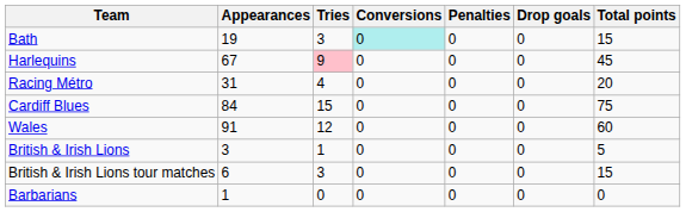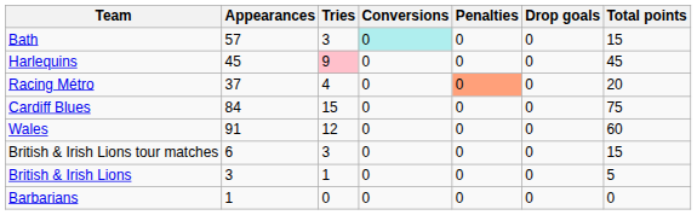Bath | Appearances: 19 -> 57
Harlequins | Appearances: 67 -> 45
Racing Métro | Appearances: 31 -> 37
Racing Métro | Penalties: no background -> lightsalmon background
rows swapped: British & Irish Lions <-> British & Irish Lions tour matches
